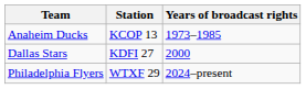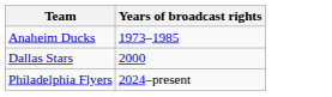- column: Station | KCOP 13 | KDFI 27 | WTXF 29
